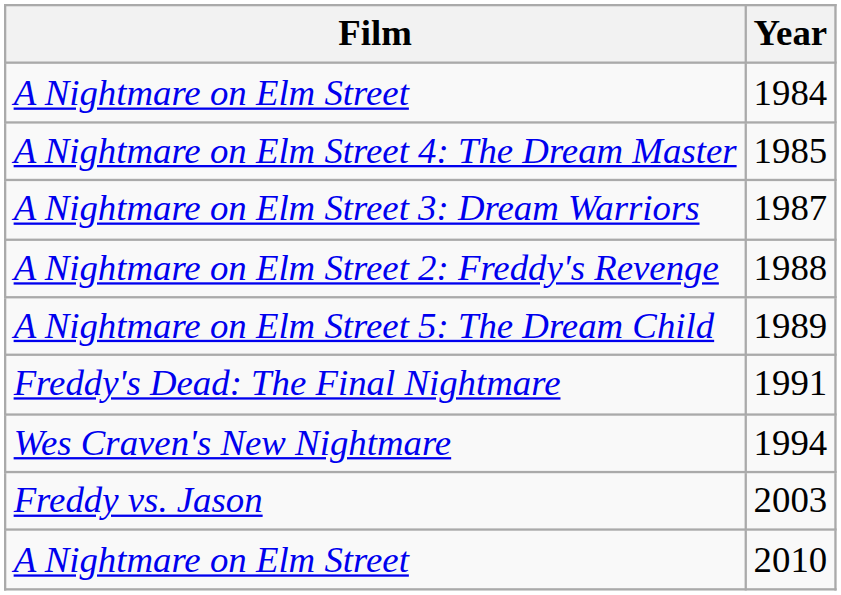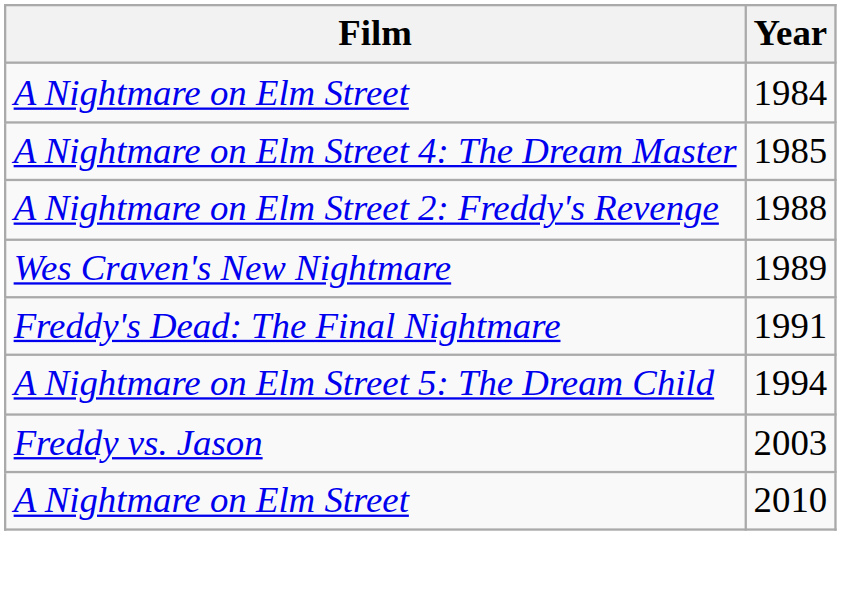- row: A Nightmare on Elm Street 3: Dream Warriors | 1987
1989 | Film: A Nightmare on Elm Street 5: The Dream Child -> Wes Craven's New Nightmare
1994 | Film: Wes Craven's New Nightmare -> A Nightmare on Elm Street 5: The Dream Child
